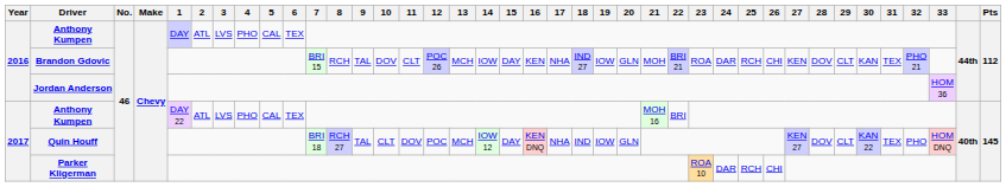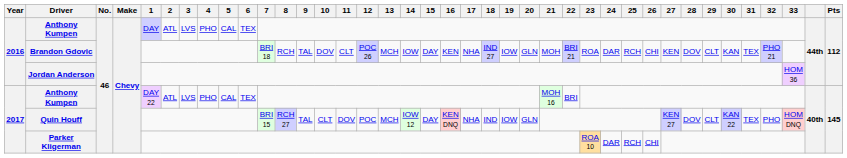Brandon Gdovic | 7: BRI 15 -> BRI 18
Quin Houff | 7: BRI 18 -> BRI 15
